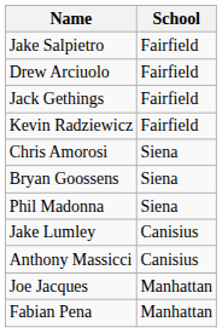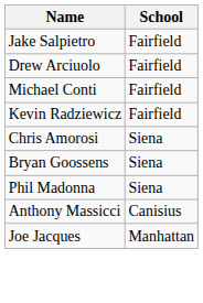+ row: Michael Conti | Fairfield
- row: Jack Gethings | Fairfield
- row: Jake Lumley | Canisius
- row: Fabian Pena | Manhattan
